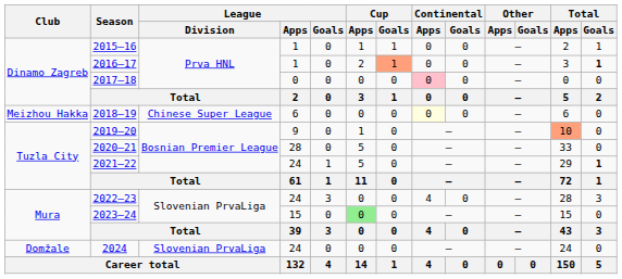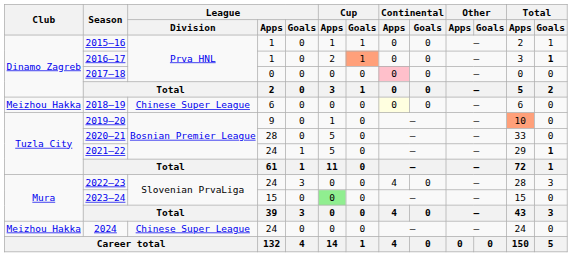2024 | Club: Domžale -> Meizhou Hakka
2024 | League / Division: Slovenian PrvaLiga -> Chinese Super League
